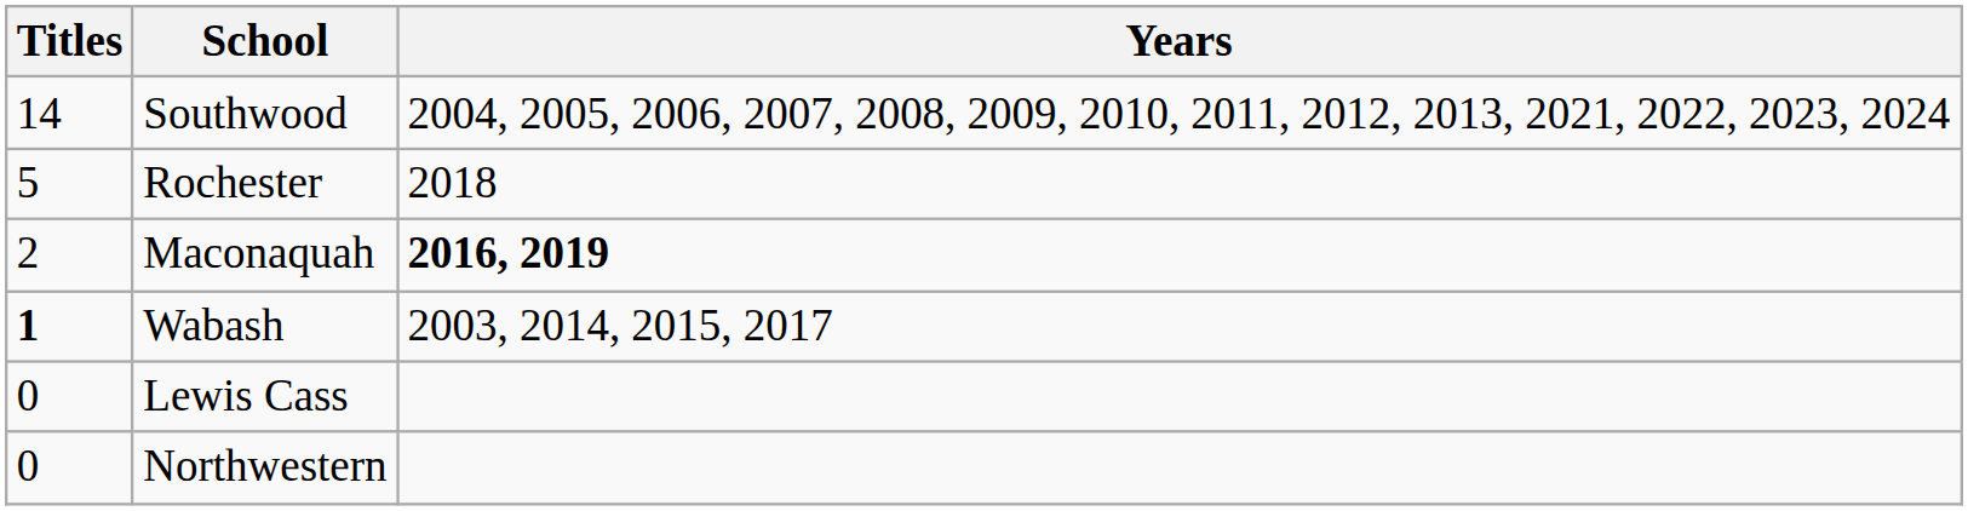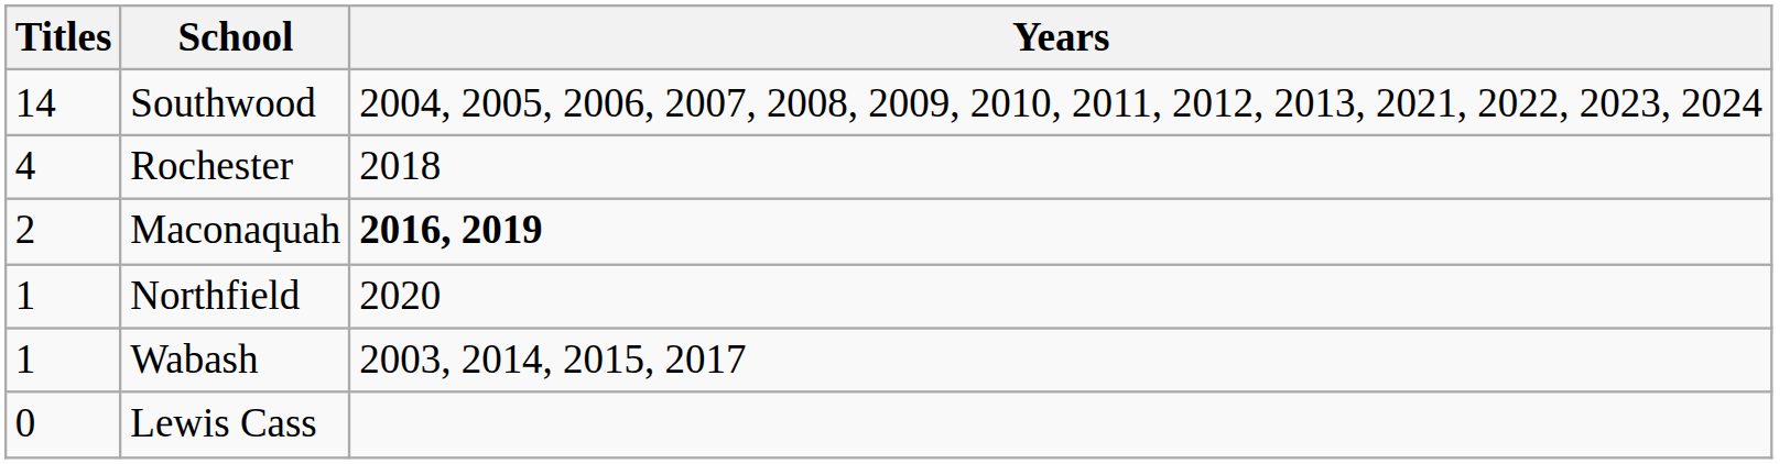Rochester | Titles: 5 -> 4
+ row: 1 | Northfield | 2020
Wabash | Titles: bold -> normal
- row: 0 | Northwestern
